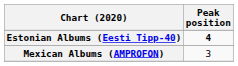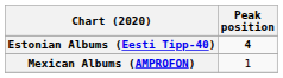Mexican Albums (AMPROFON) | Peak position: 3 -> 1
